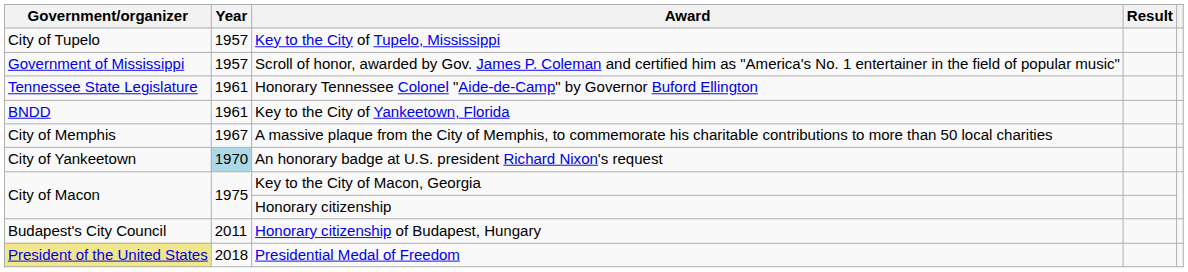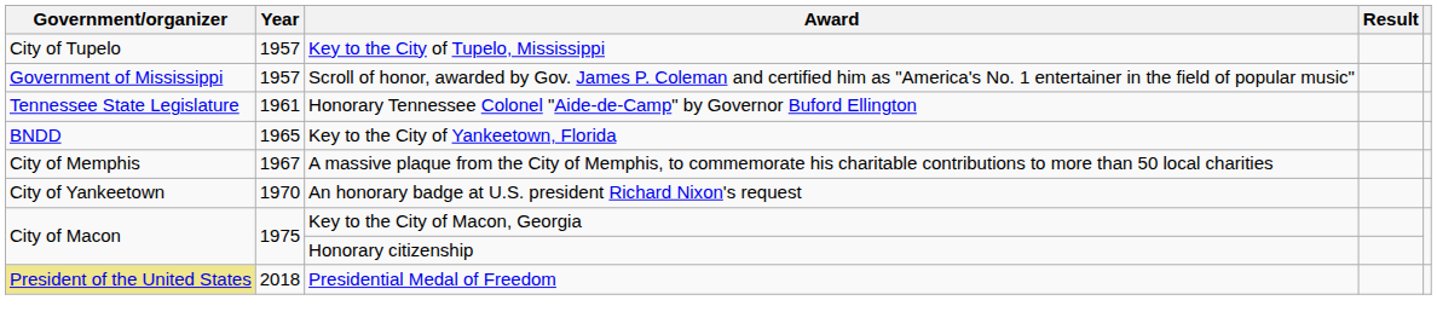Key to the City of Yankeetown, Florida | Year: 1961 -> 1965
An honorary badge at U.S. president Richard Nixon's request | Year: lightblue background -> no background
- row: Budapest's City Council | 2011 | Honorary citizenship of Budapest, Hungary
